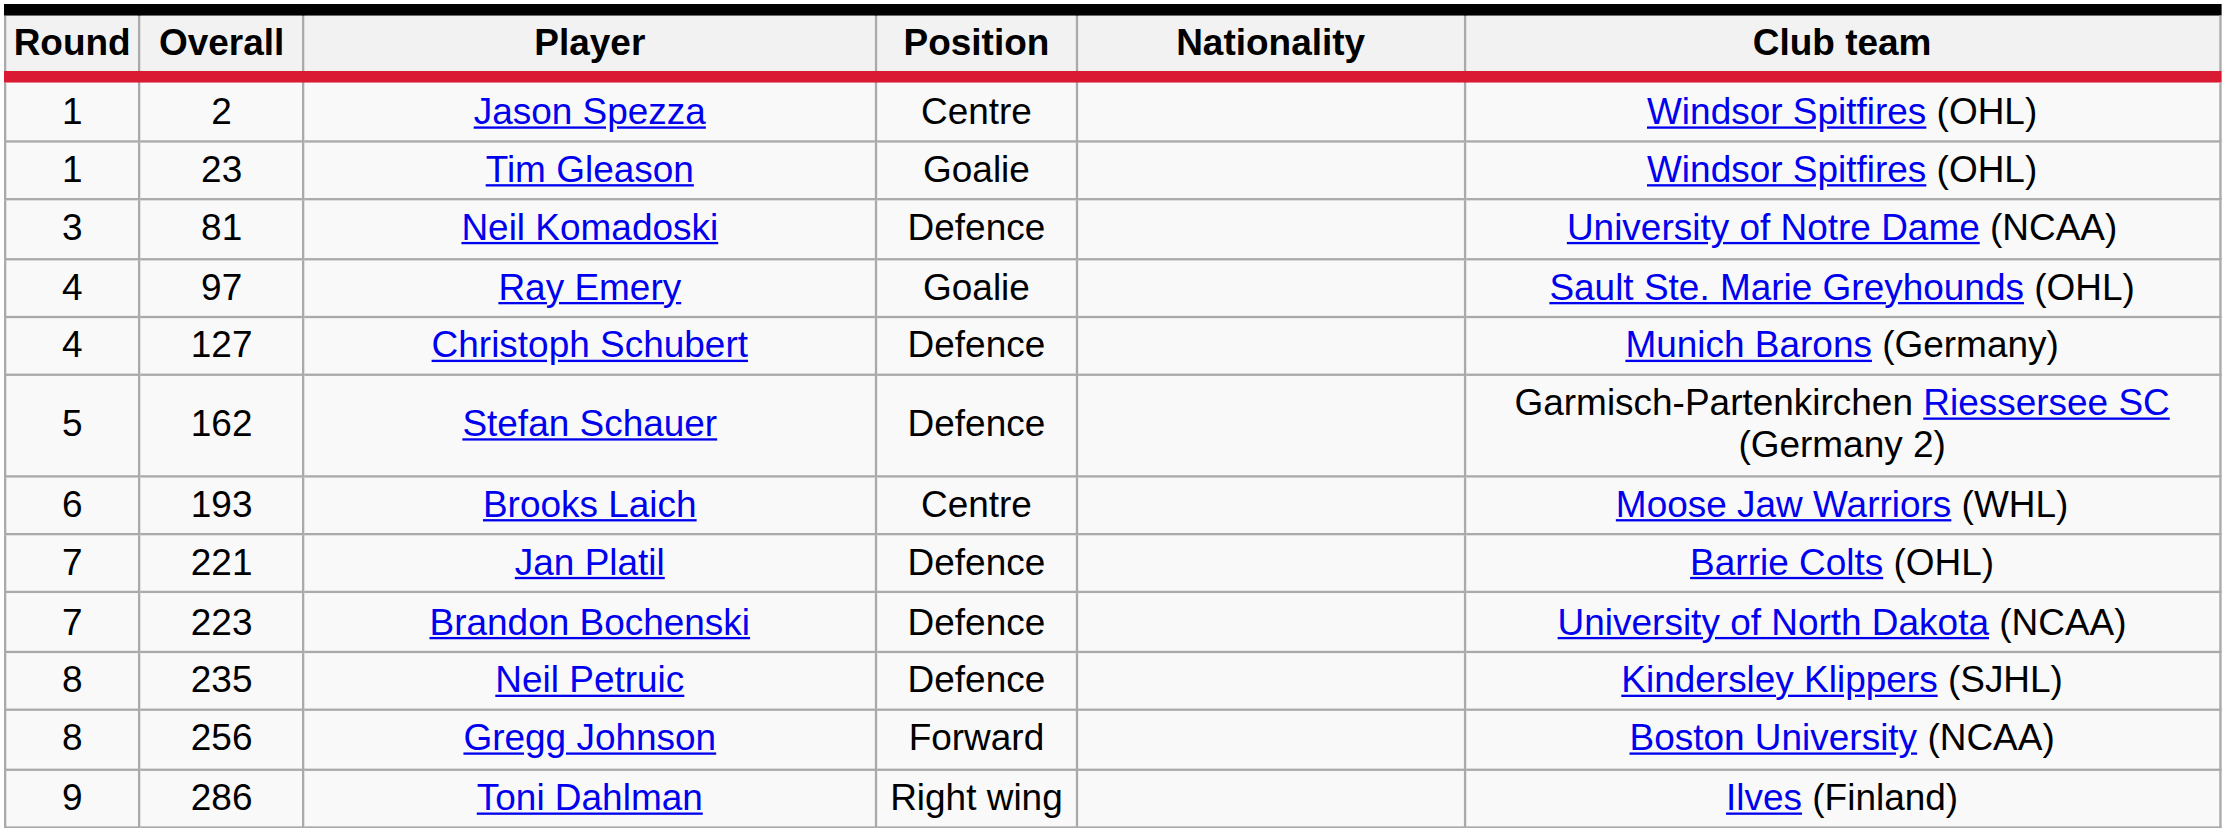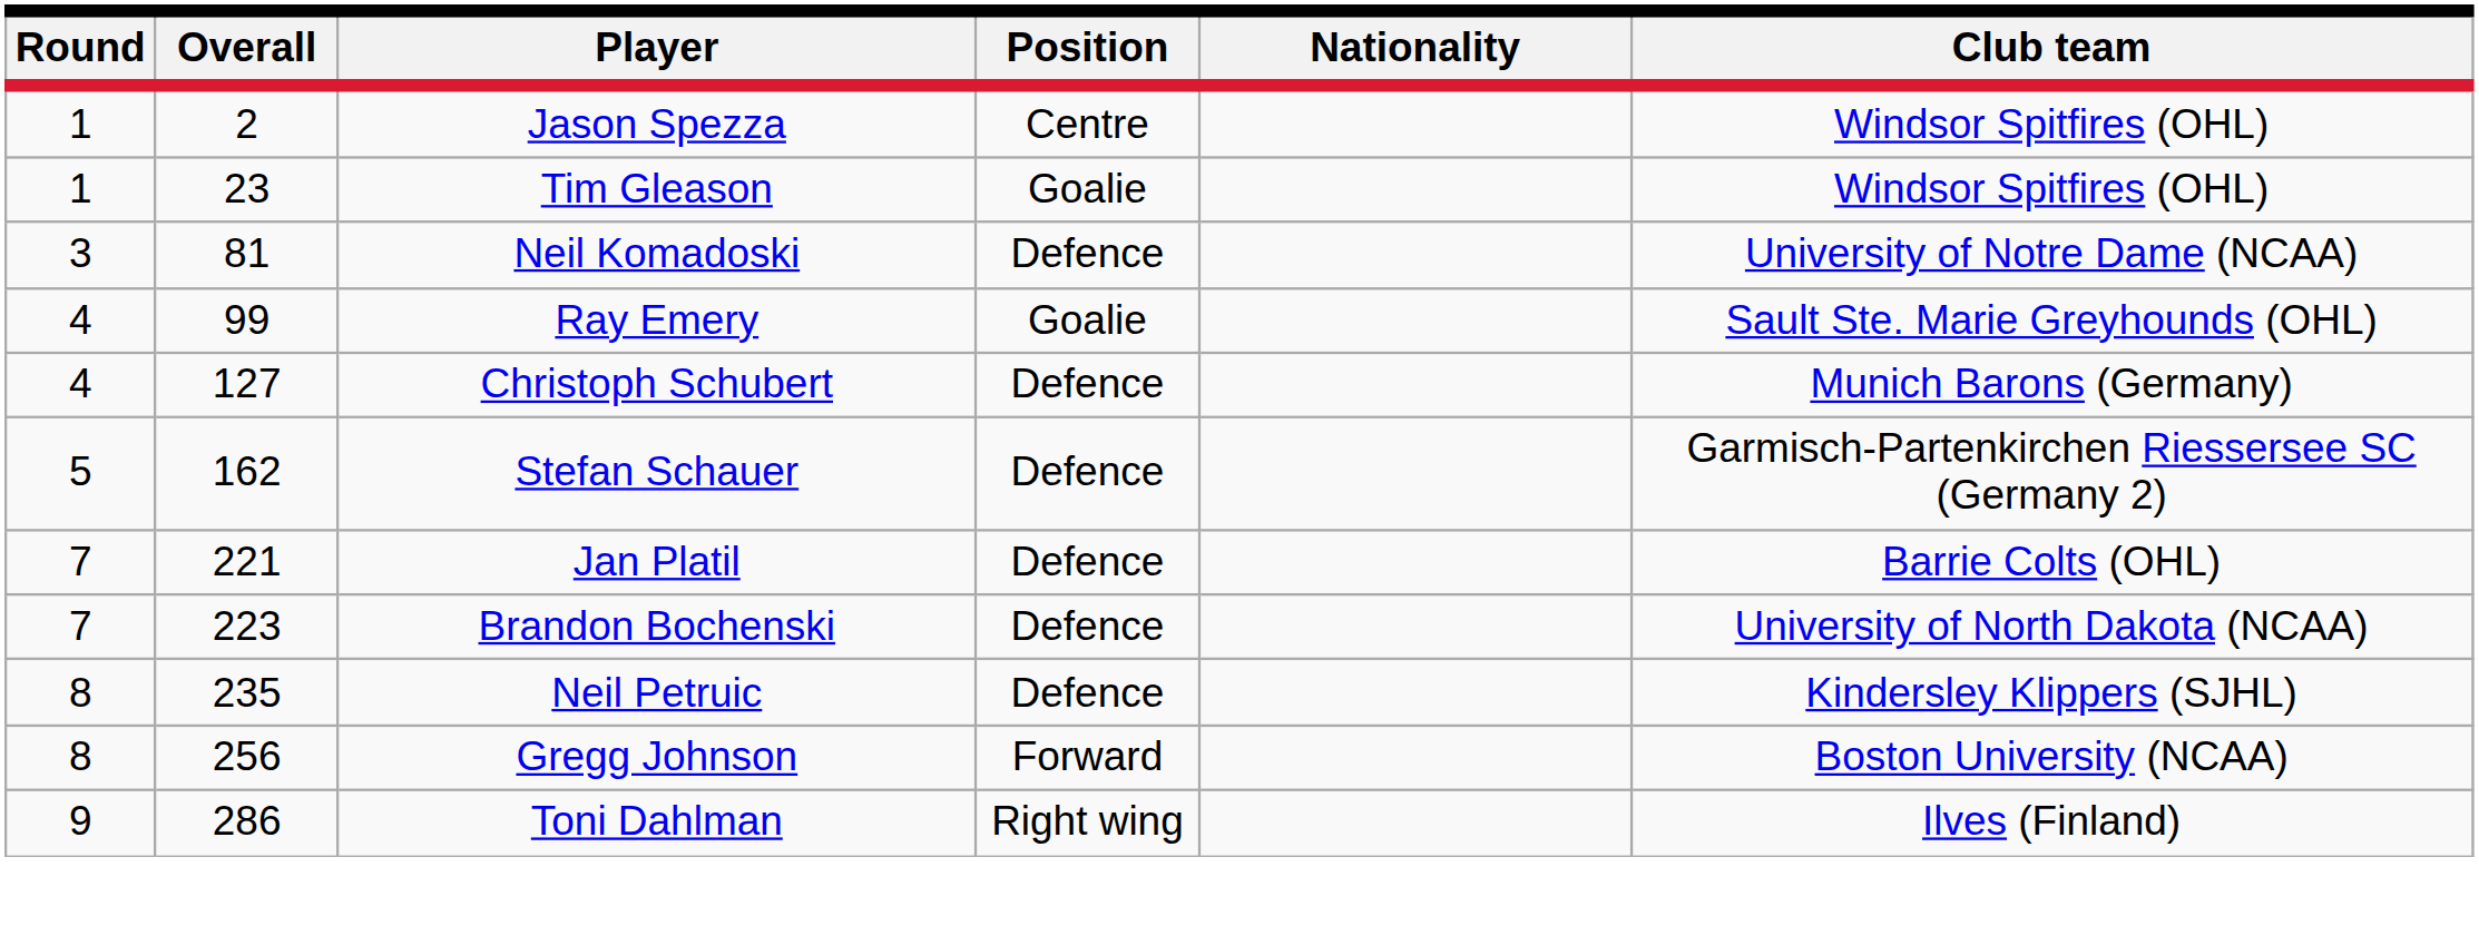Ray Emery | Overall: 97 -> 99
- row: 6 | 193 | Brooks Laich | Centre | Moose Jaw Warriors (WHL)
